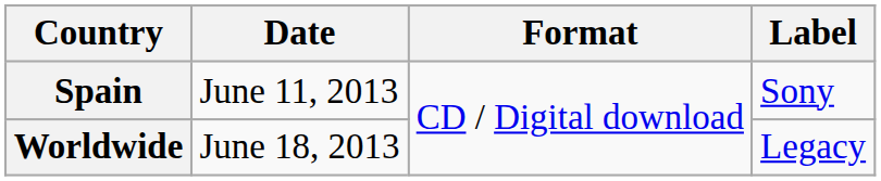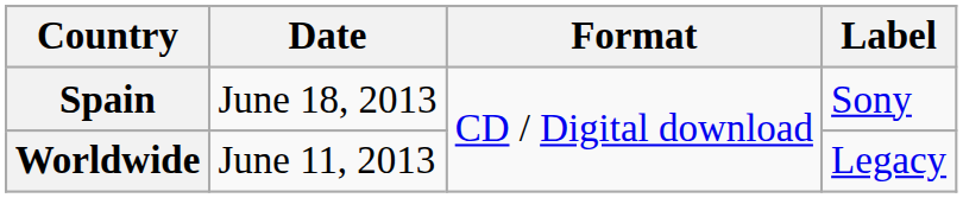Spain | Date: June 11, 2013 -> June 18, 2013
Worldwide | Date: June 18, 2013 -> June 11, 2013
